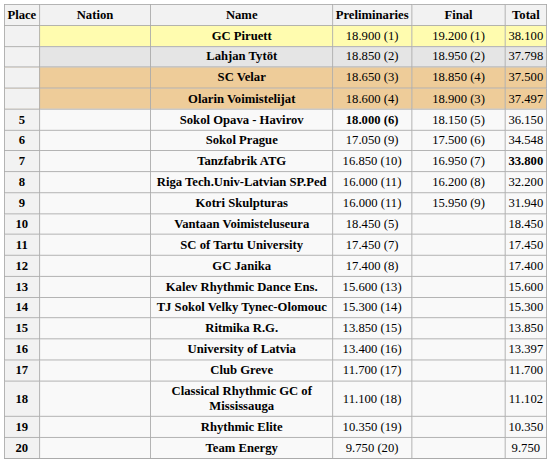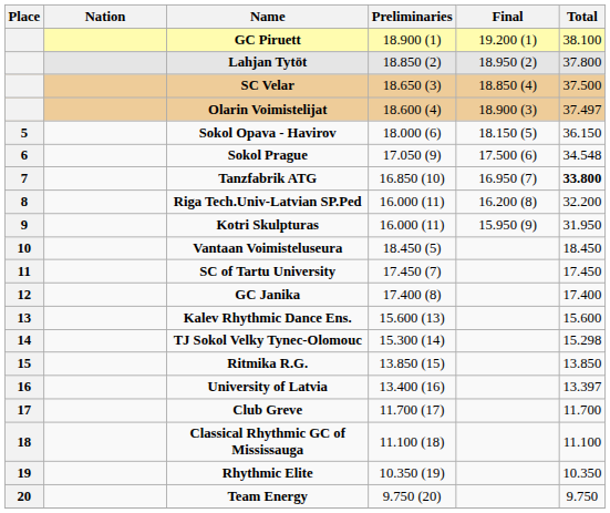Lahjan Tytöt | Total: 37.798 -> 37.800
Sokol Opava - Havirov | Preliminaries: bold -> normal
Kotri Skulpturas | Total: 31.940 -> 31.950
TJ Sokol Velky Tynec-Olomouc | Total: 15.300 -> 15.298
Classical Rhythmic GC of Mississauga | Total: 11.102 -> 11.100
